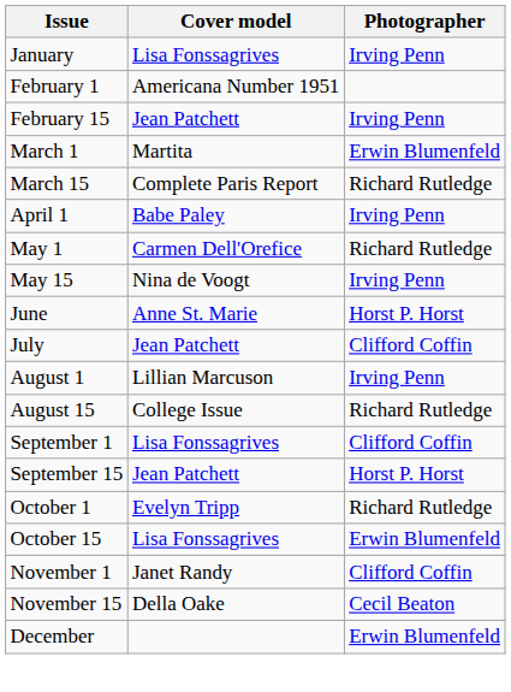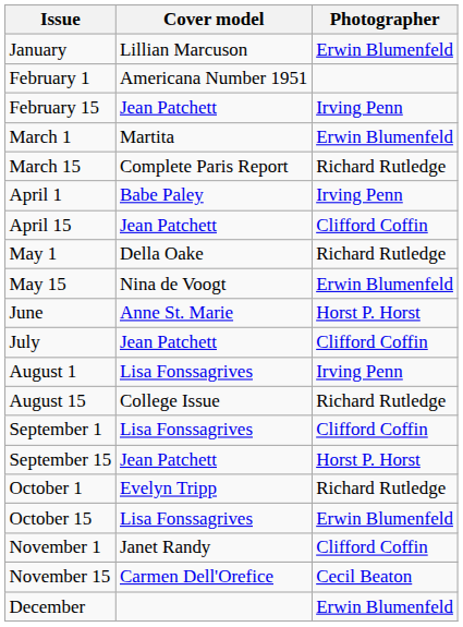January | Cover model: Lisa Fonssagrives -> Lillian Marcuson
January | Photographer: Irving Penn -> Erwin Blumenfeld
+ row: April 15 | Jean Patchett | Clifford Coffin
May 1 | Cover model: Carmen Dell'Orefice -> Della Oake
May 15 | Photographer: Irving Penn -> Erwin Blumenfeld
August 1 | Cover model: Lillian Marcuson -> Lisa Fonssagrives
November 15 | Cover model: Della Oake -> Carmen Dell'Orefice
